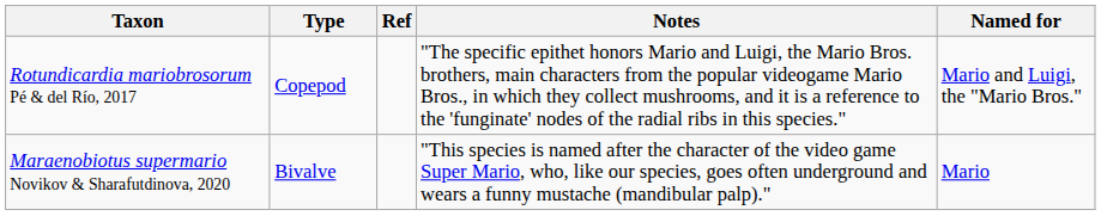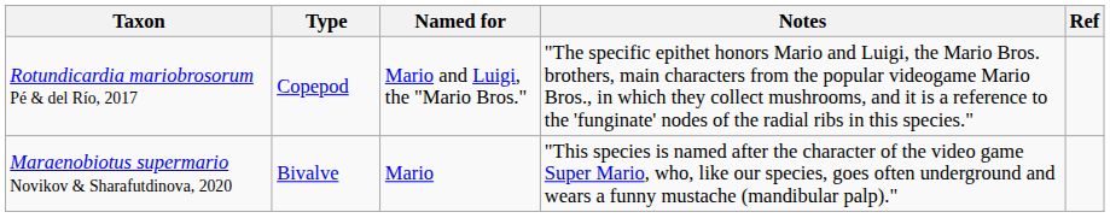columns swapped: Named for <-> Ref
